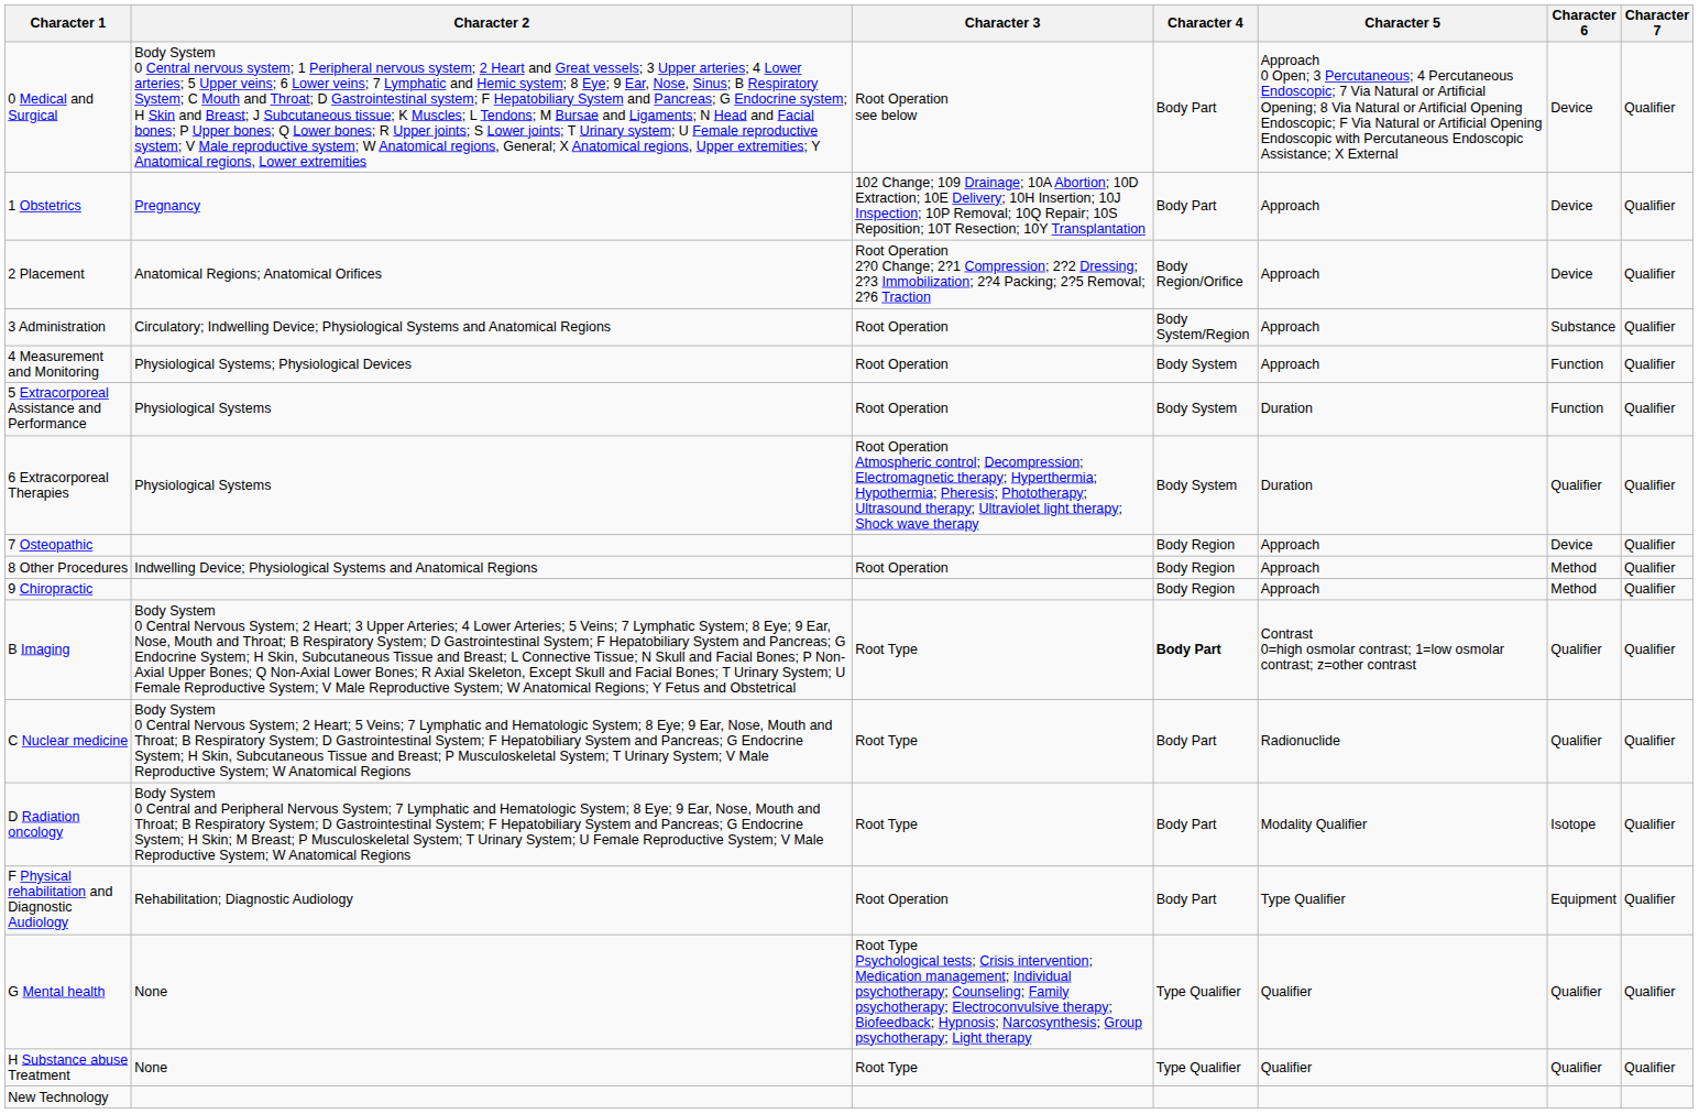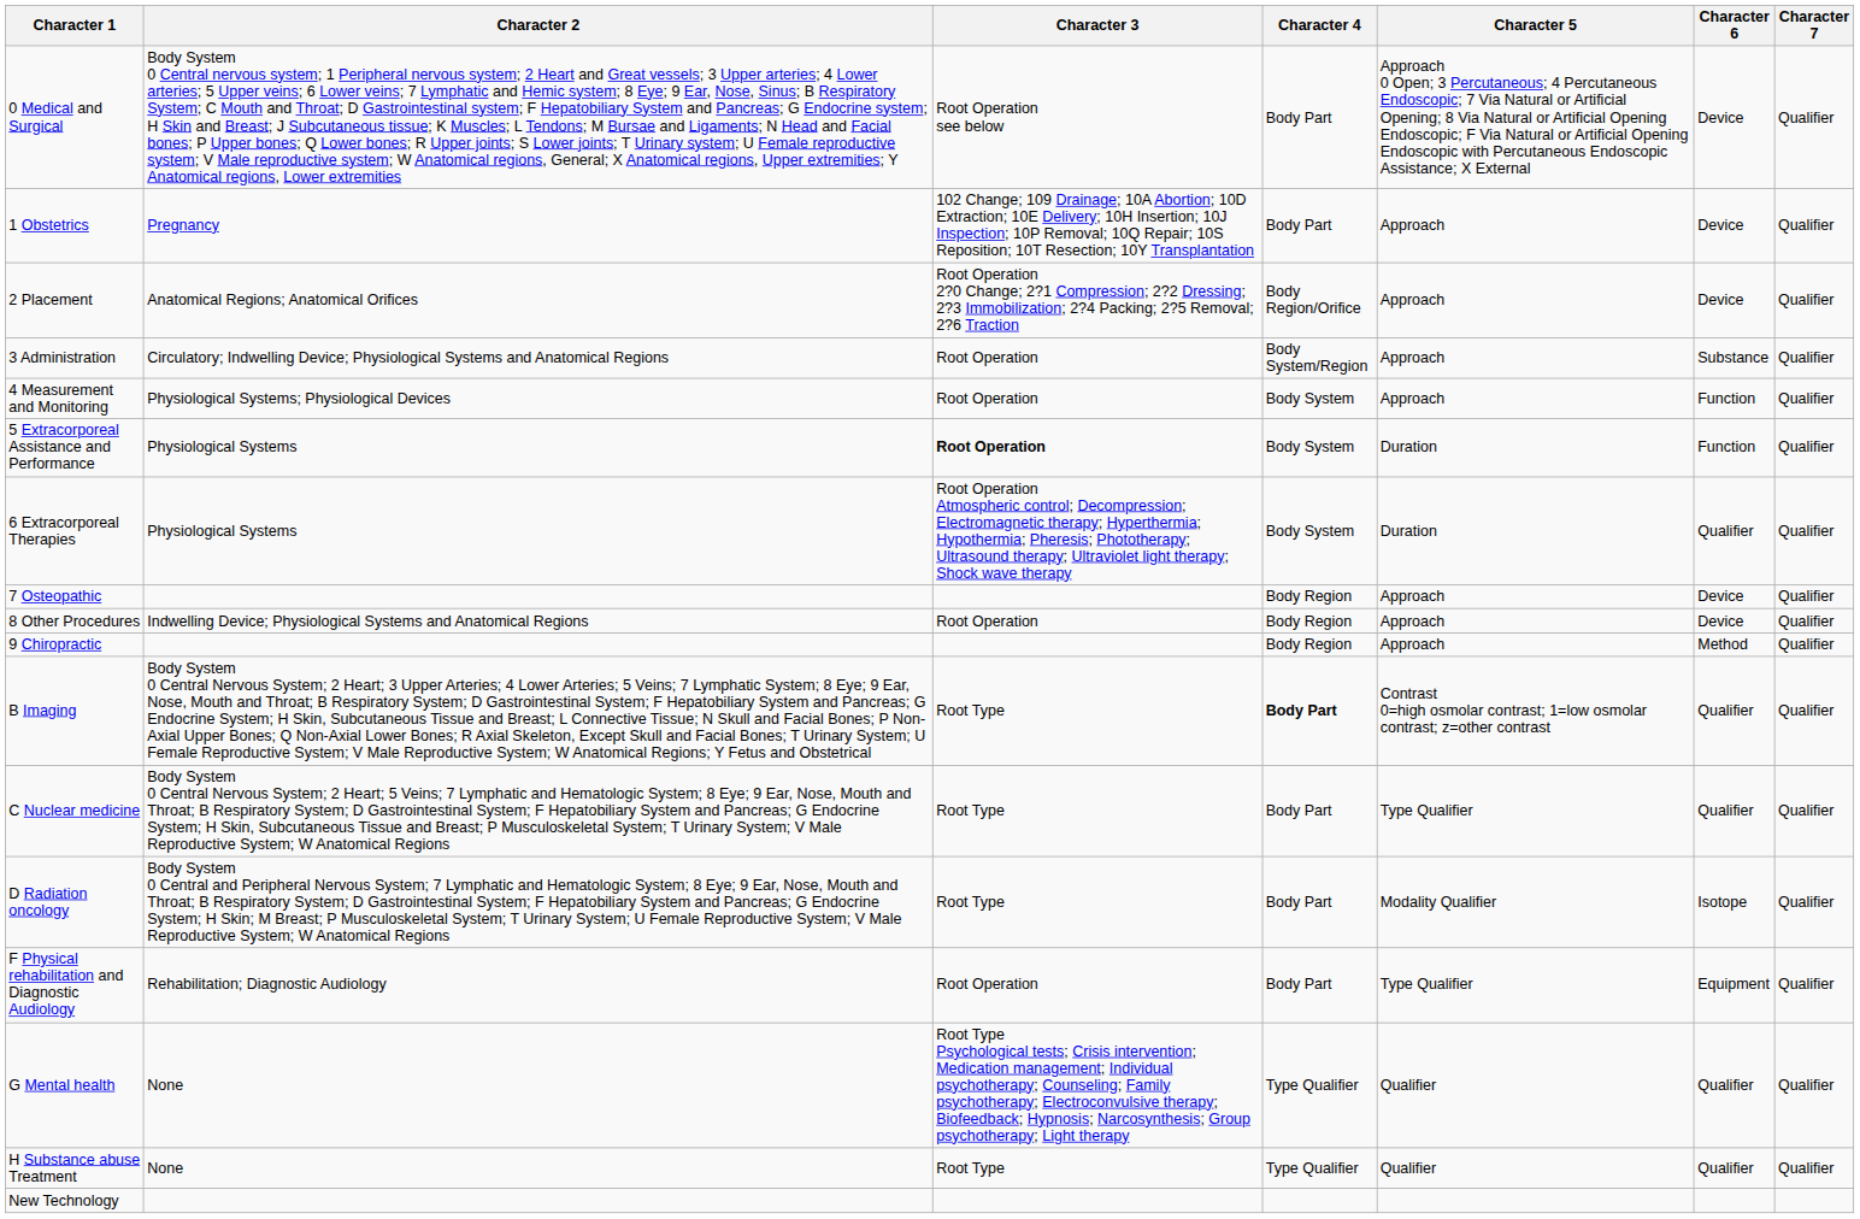5 Extracorporeal Assistance and Performance | Character 3: normal -> bold
8 Other Procedures | Character 6: Method -> Device
C Nuclear medicine | Character 5: Radionuclide -> Type Qualifier
